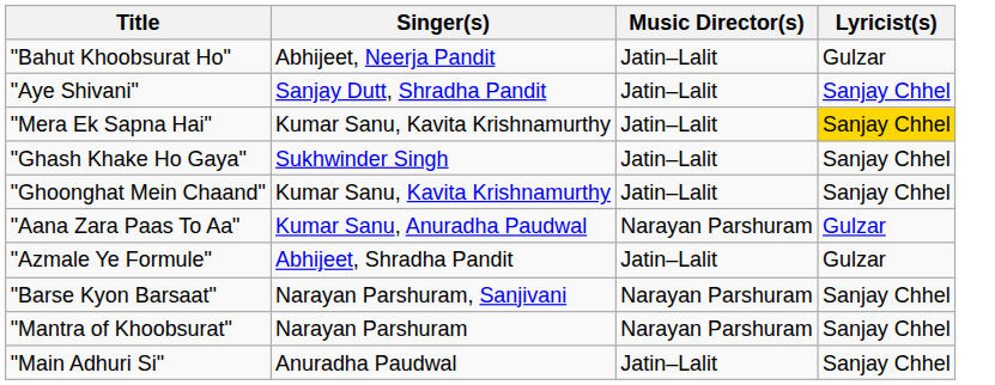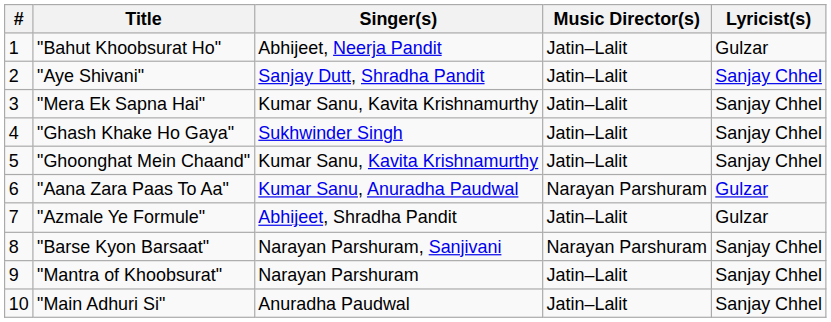+ column: # | 1 | 2 | 3 | 4 | 5 | 6 | 7 | 8 | 9 | 10
"Mera Ek Sapna Hai" | Lyricist(s): gold background -> no background
"Mantra of Khoobsurat" | Music Director(s): Narayan Parshuram -> Jatin–Lalit
